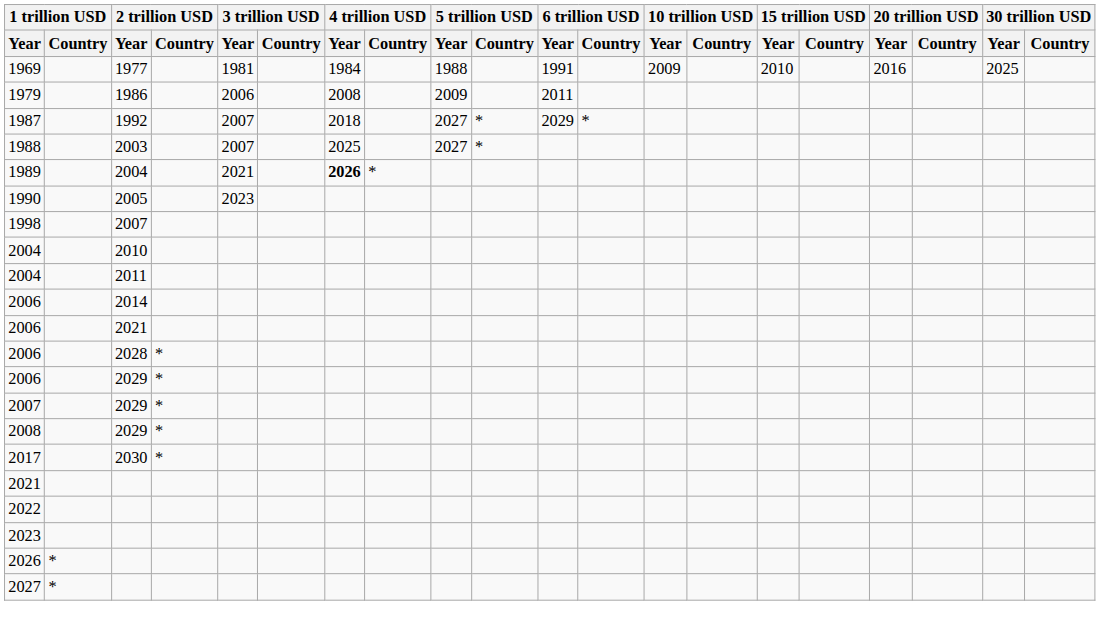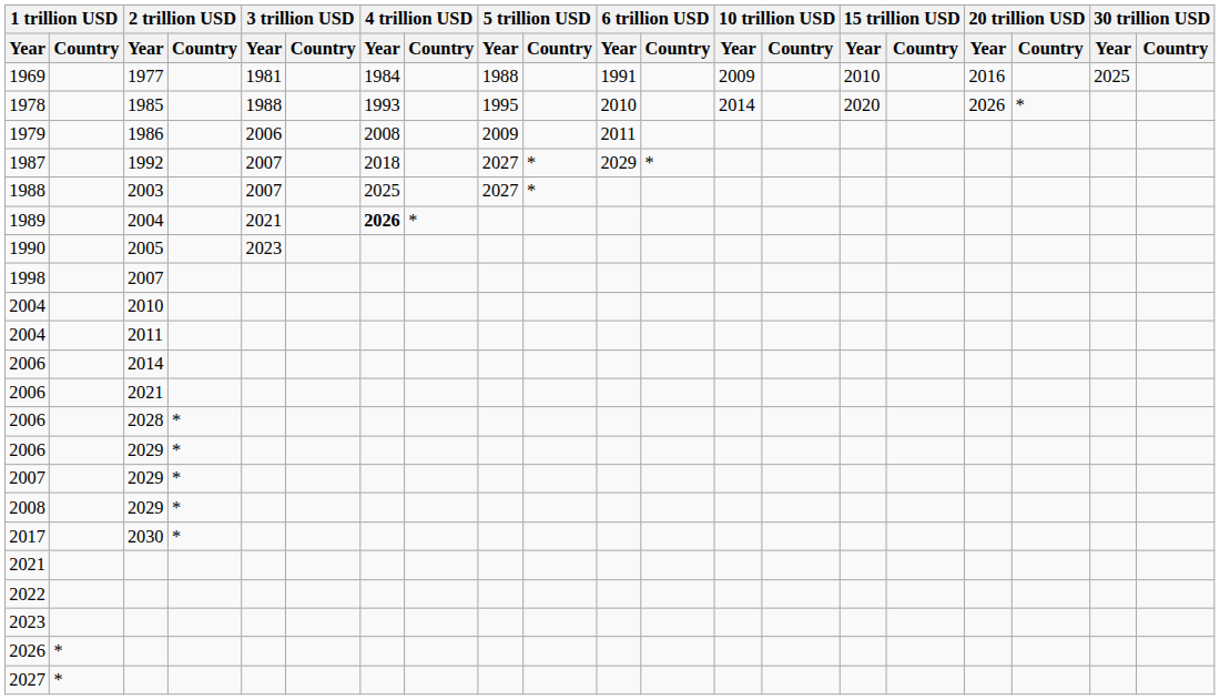+ row: 1978 | 1985 | 1988 | 1993 | 1995 | 2010 | 2014 | 2020 | 2026 | *
